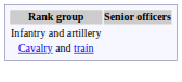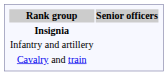+ row: Insignia
